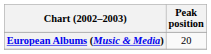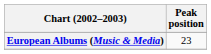European Albums (Music & Media) | Peak position: 20 -> 23
